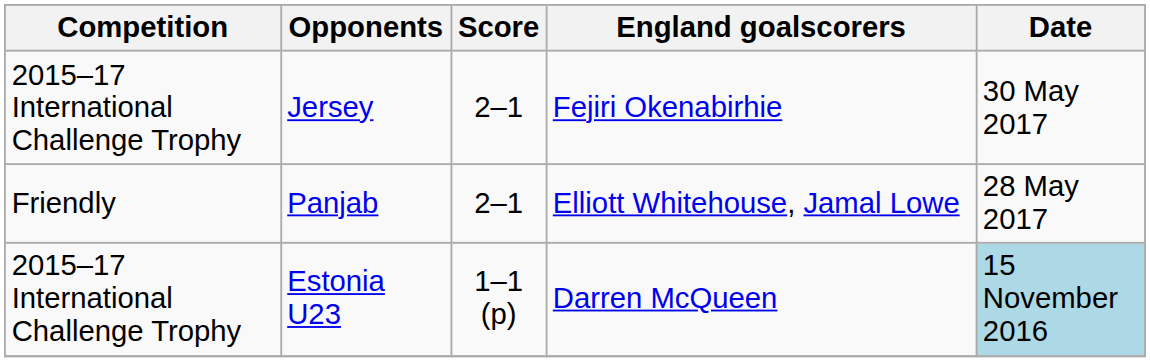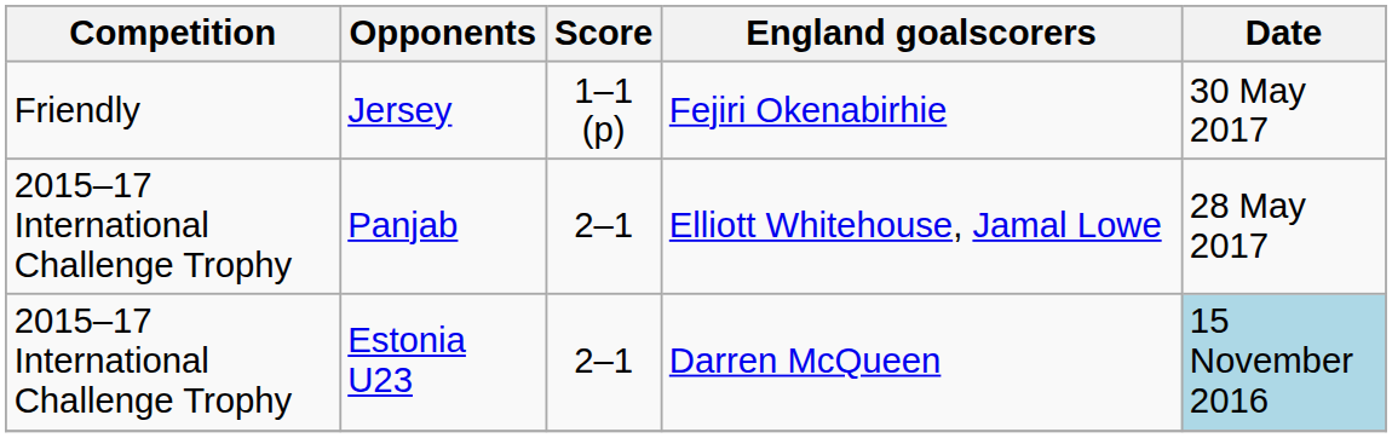Jersey | Competition: 2015–17 International Challenge Trophy -> Friendly
Jersey | Score: 2–1 -> 1–1 (p)
Panjab | Competition: Friendly -> 2015–17 International Challenge Trophy
Estonia U23 | Score: 1–1 (p) -> 2–1
